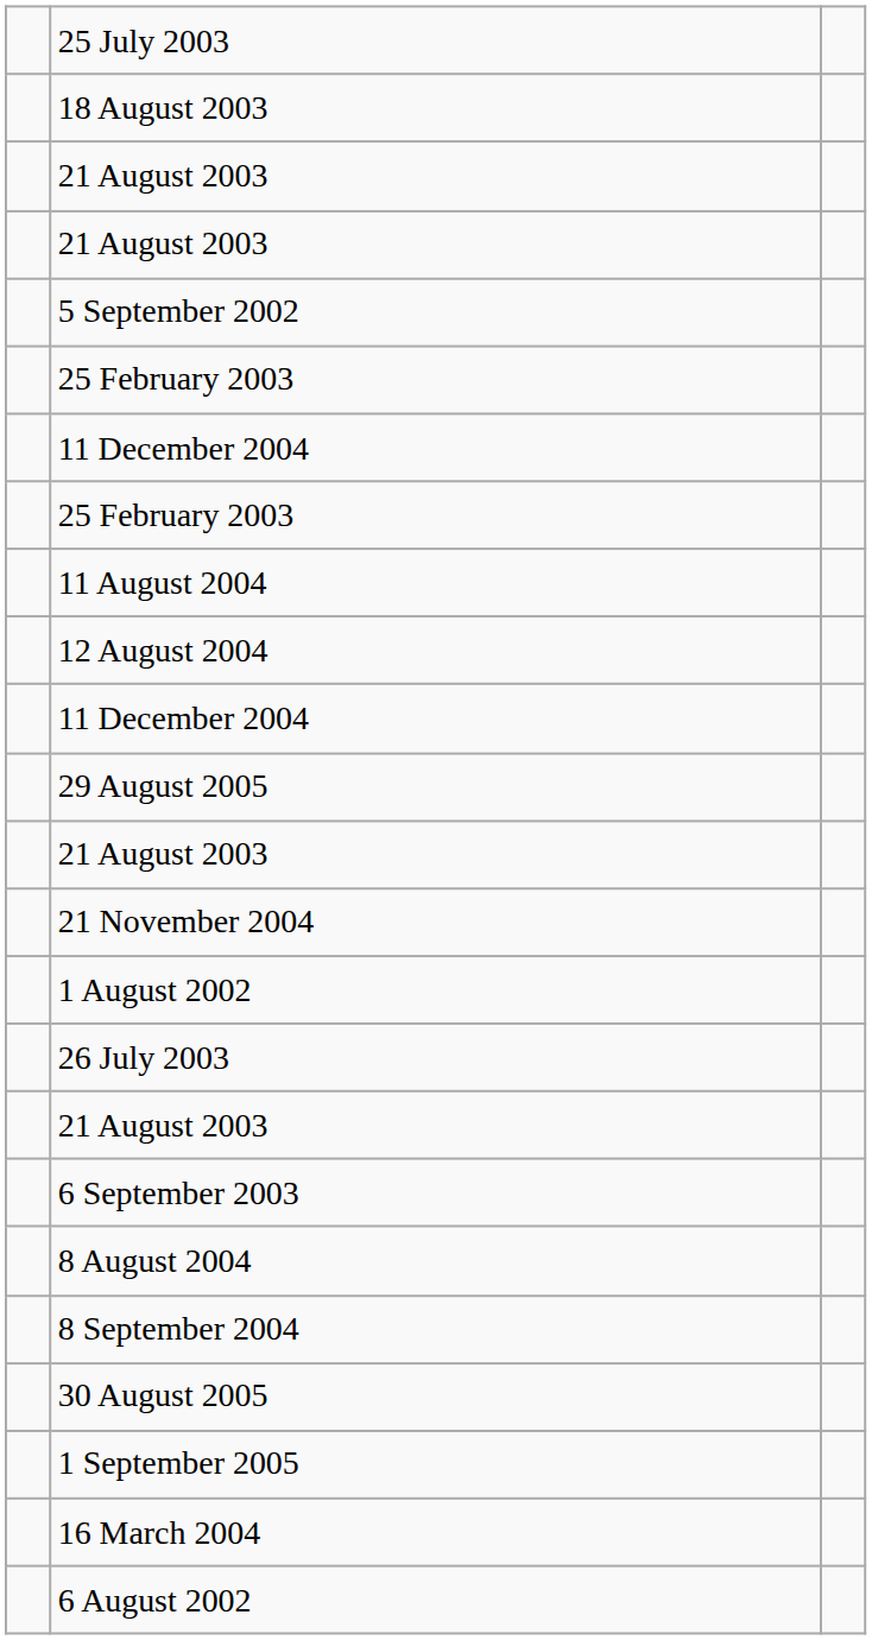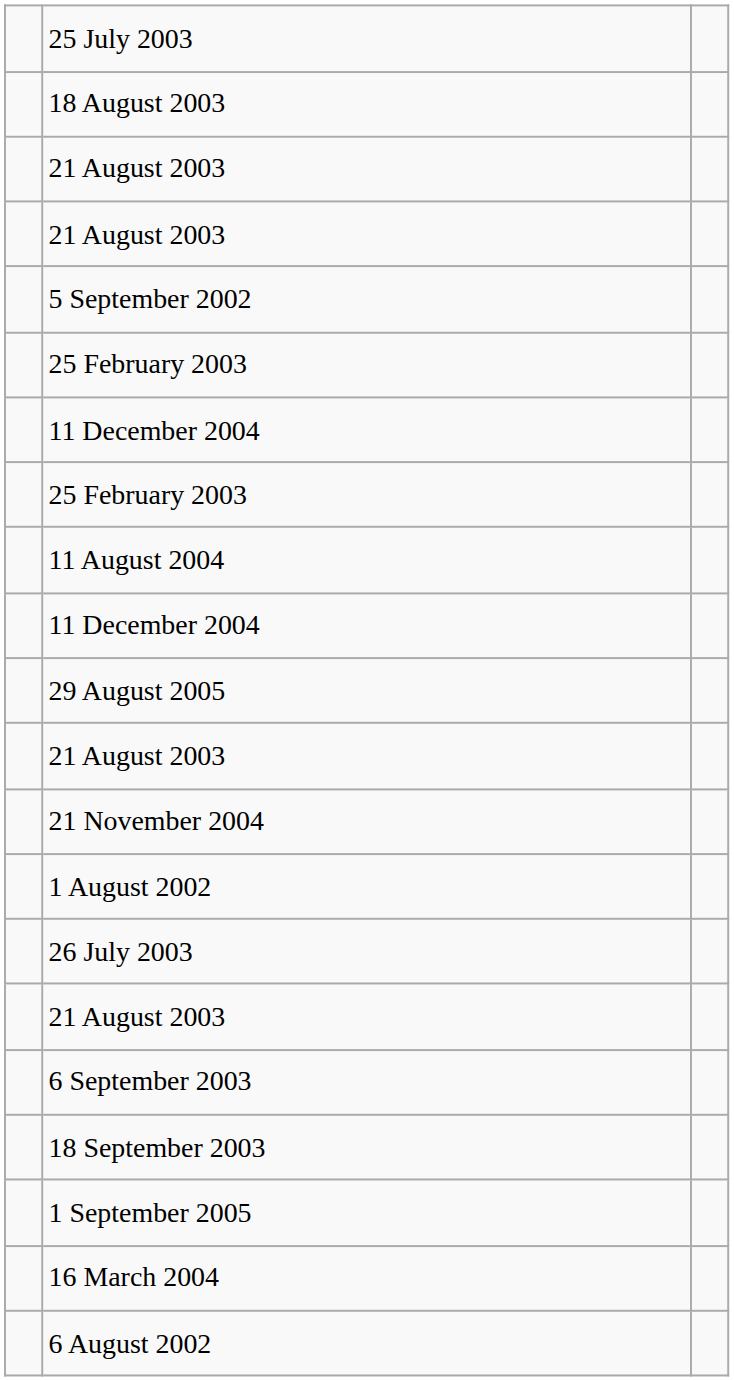- row: 12 August 2004
+ row: 18 September 2003
- row: 8 August 2004
- row: 8 September 2004
- row: 30 August 2005
